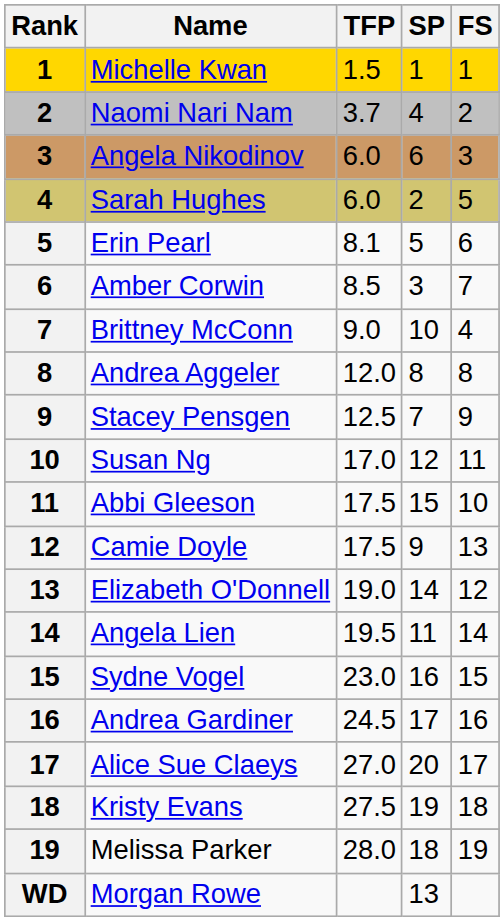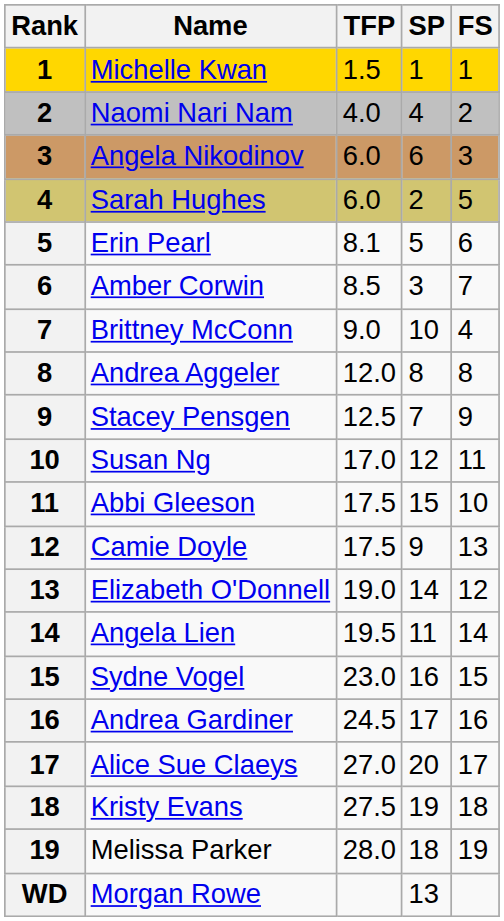Naomi Nari Nam | TFP: 3.7 -> 4.0
